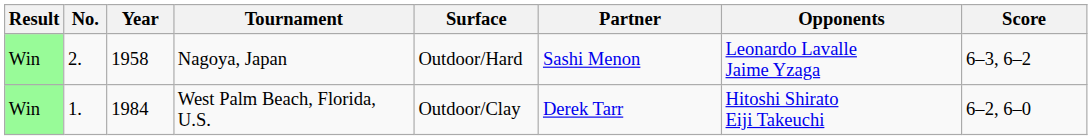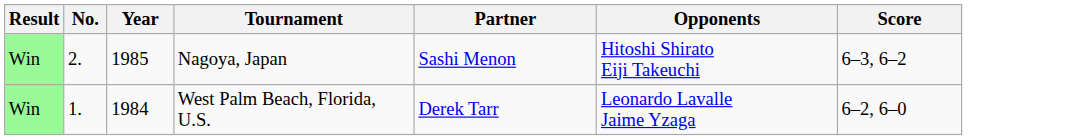- column: Surface | Outdoor/Hard | Outdoor/Clay
Nagoya, Japan | Year: 1958 -> 1985
Nagoya, Japan | Opponents: Leonardo Lavalle Jaime Yzaga -> Hitoshi Shirato Eiji Takeuchi
West Palm Beach, Florida, U.S. | Opponents: Hitoshi Shirato Eiji Takeuchi -> Leonardo Lavalle Jaime Yzaga
